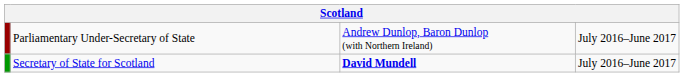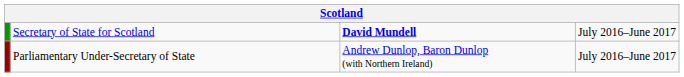rows swapped: Secretary of State for Scotland <-> Parliamentary Under-Secretary of State
